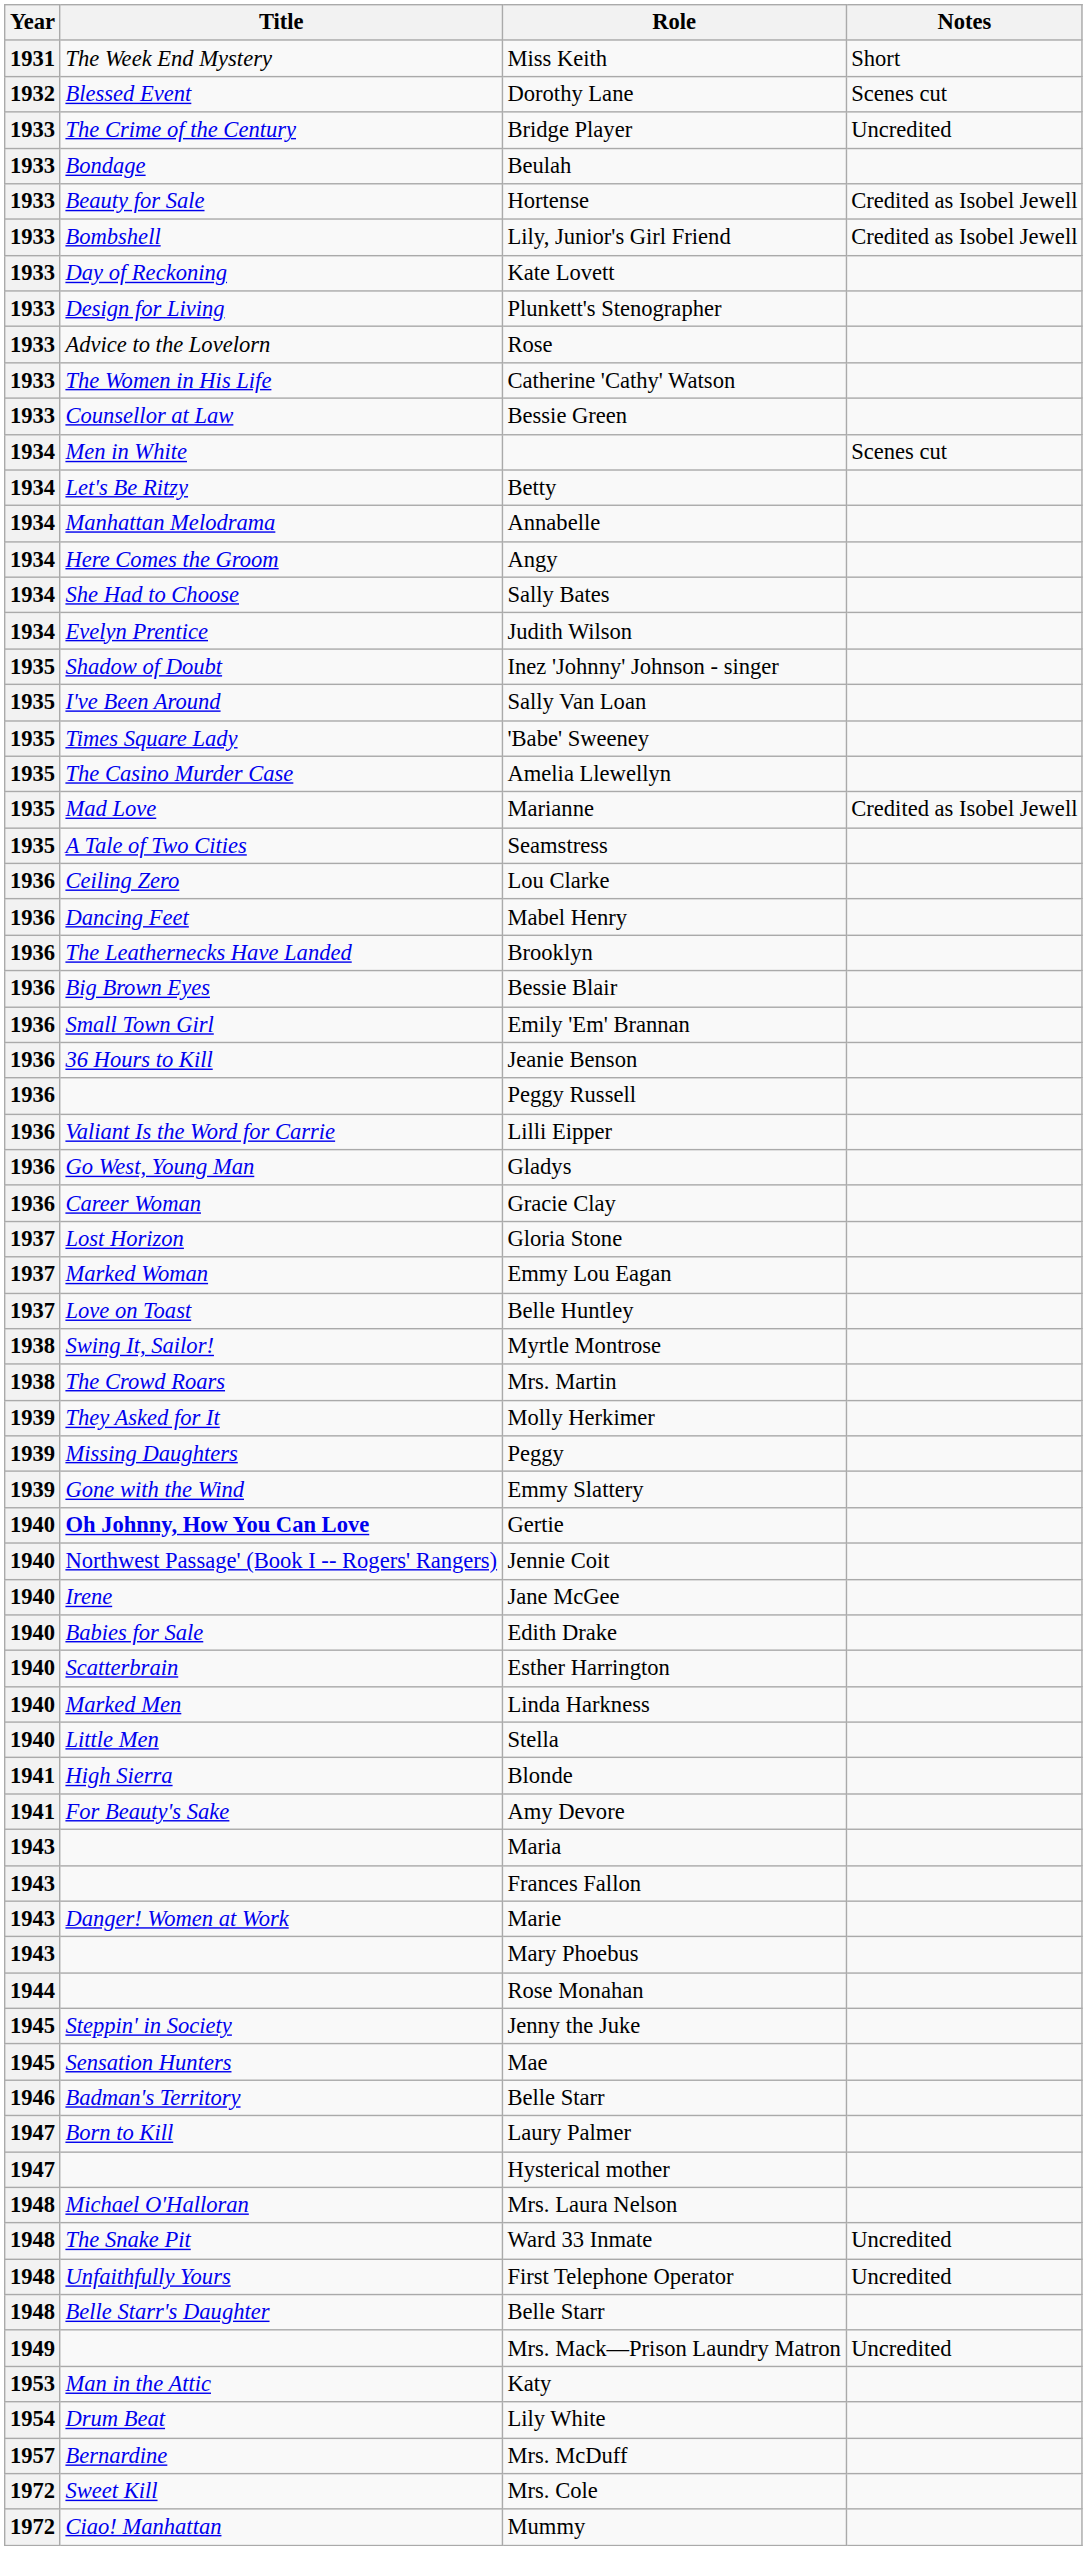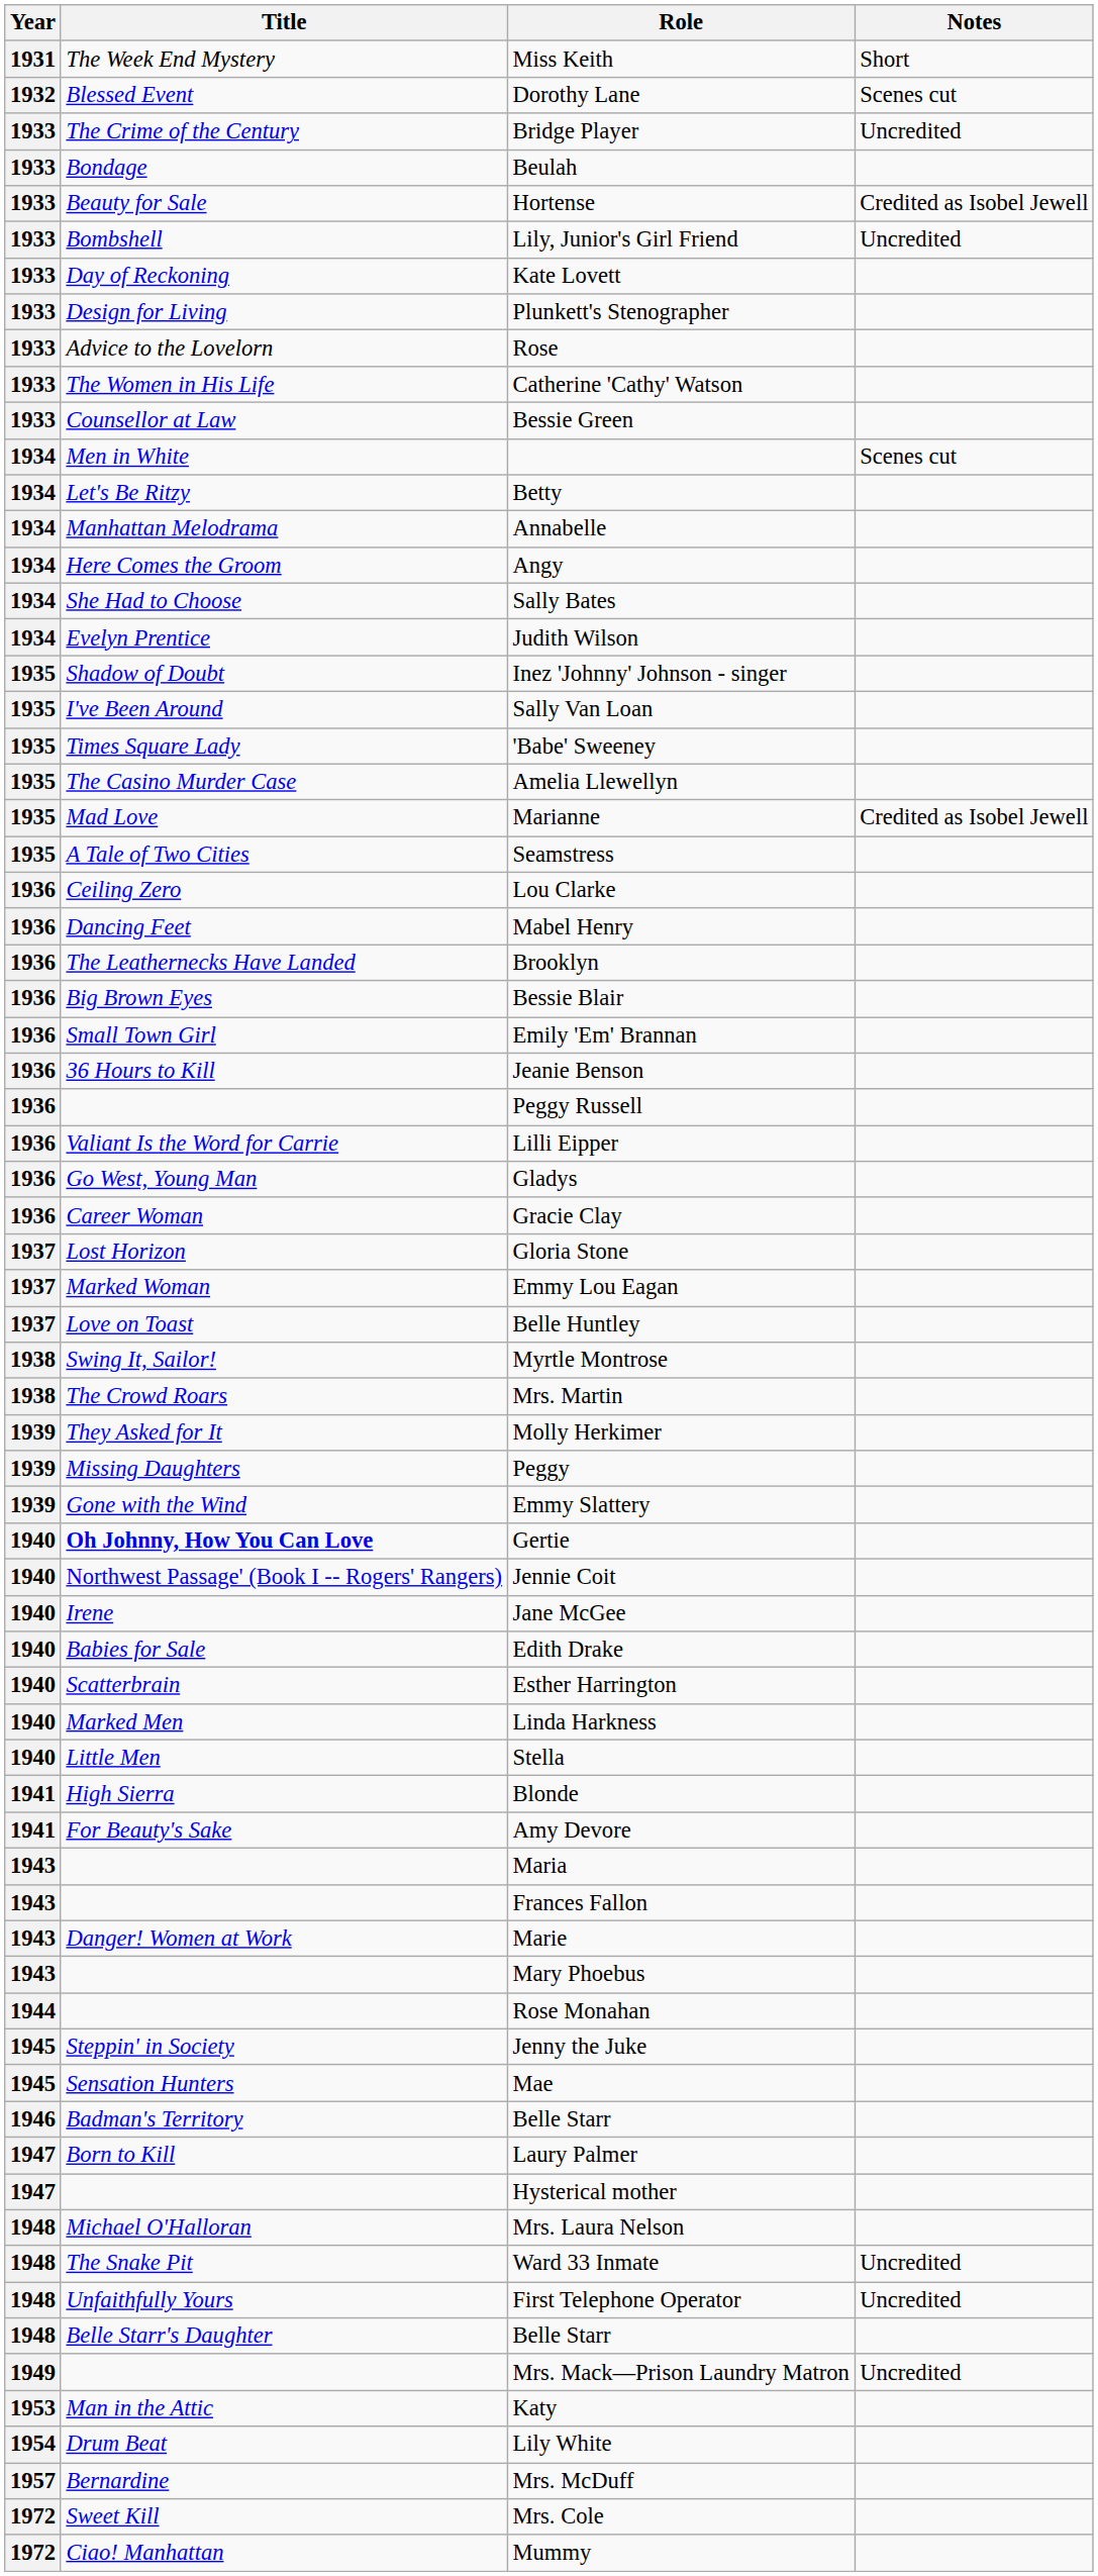Lily, Junior's Girl Friend | Notes: Credited as Isobel Jewell -> Uncredited
